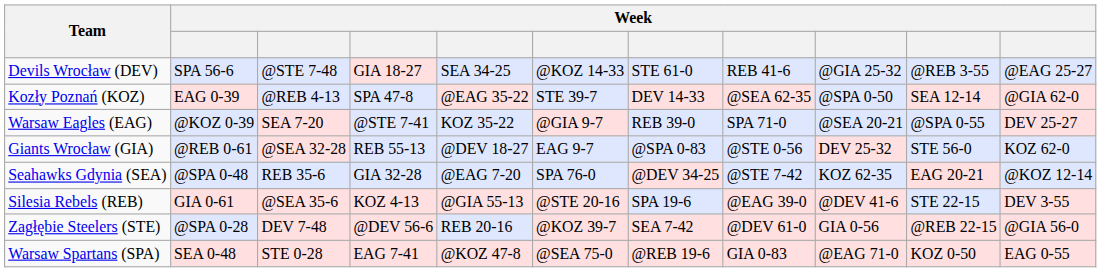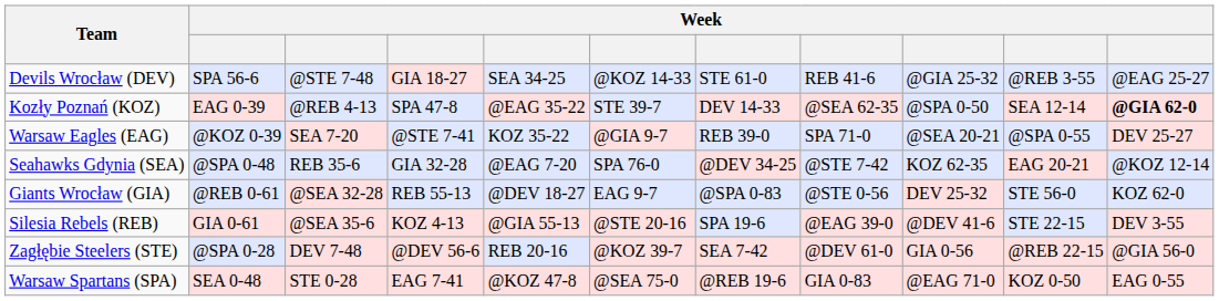Kozły Poznań (KOZ) | column 11: normal -> bold
rows swapped: Giants Wrocław (GIA) <-> Seahawks Gdynia (SEA)
